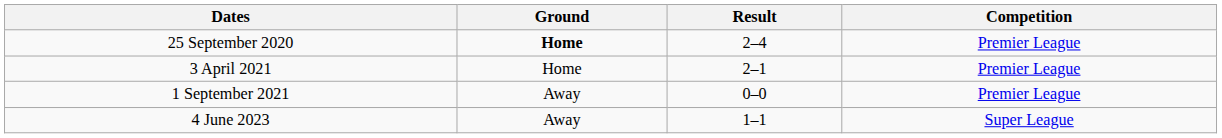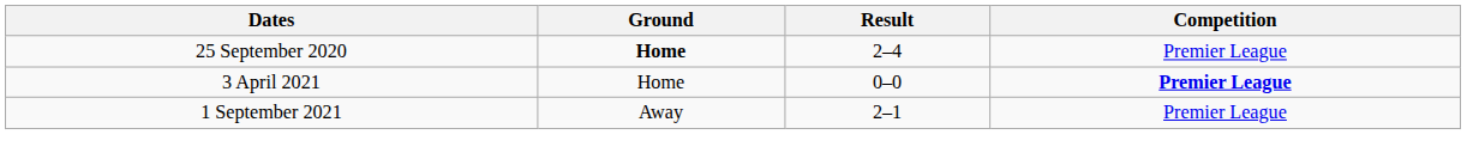3 April 2021 | Result: 2–1 -> 0–0
3 April 2021 | Competition: normal -> bold
1 September 2021 | Result: 0–0 -> 2–1
- row: 4 June 2023 | Away | 1–1 | Super League
